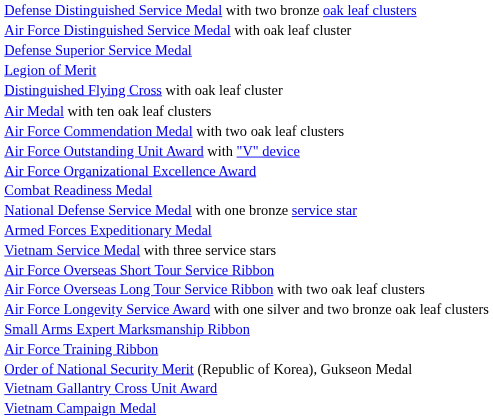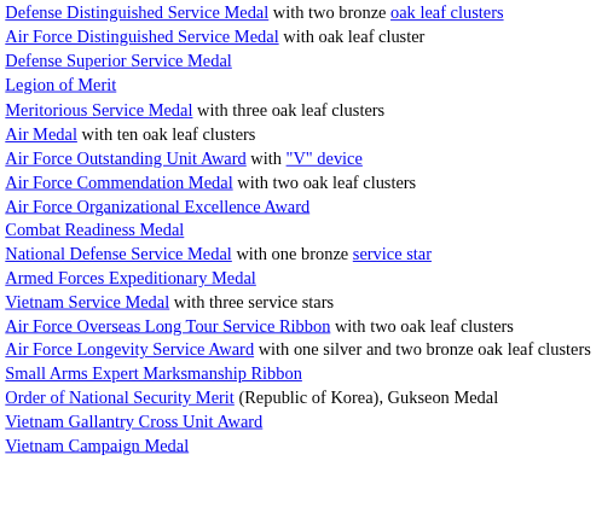- row: Distinguished Flying Cross with oak leaf cluster
+ row: Meritorious Service Medal with three oak leaf clusters
rows swapped: Air Force Commendation Medal with two oak leaf clusters <-> Air Force Outstanding Unit Award with "V" device
- row: Air Force Overseas Short Tour Service Ribbon
- row: Air Force Training Ribbon
